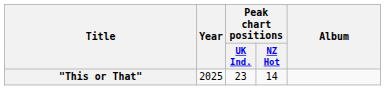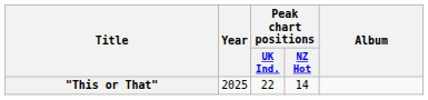"This or That" | Peak chart positions / UK Ind.: 23 -> 22
